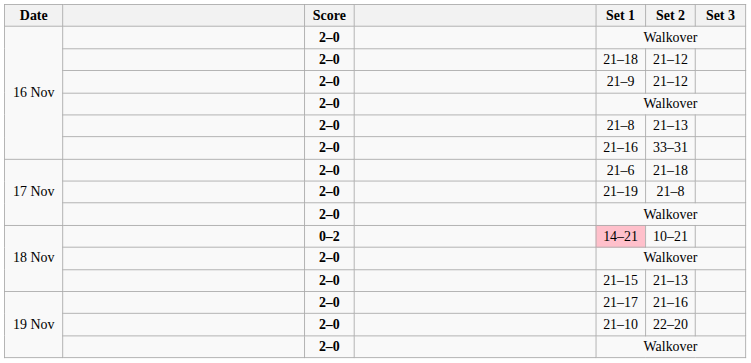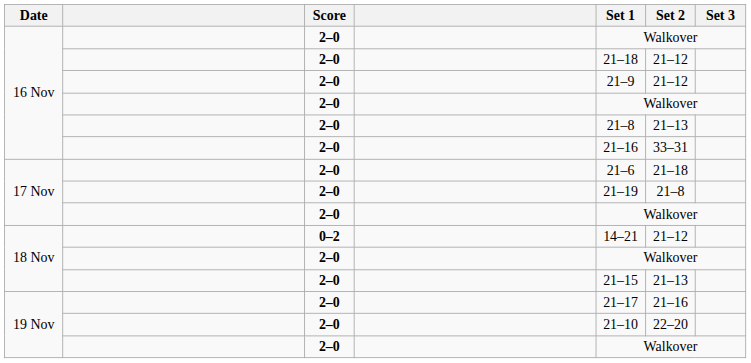18 Nov / 0–2 | Set 1: pink background -> no background
18 Nov / 0–2 | Set 2: 10–21 -> 21–12
